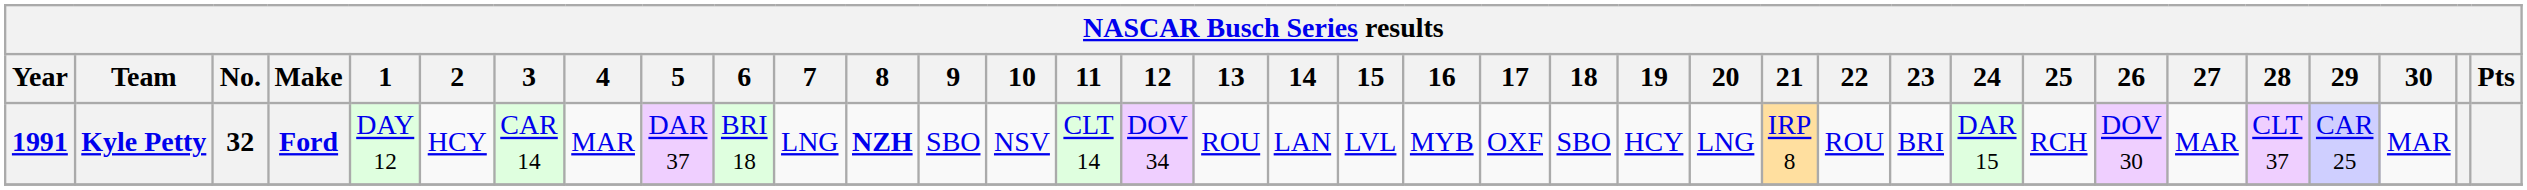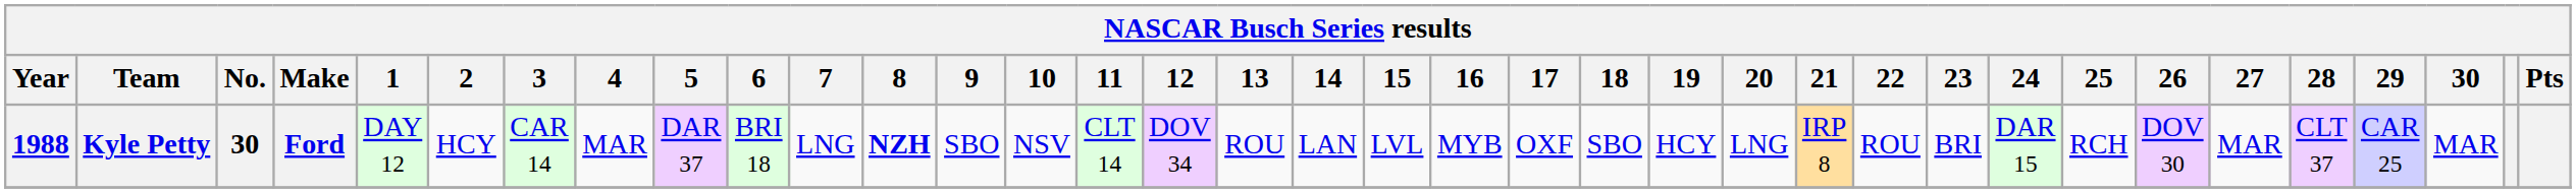Kyle Petty | Year: 1991 -> 1988
Kyle Petty | No.: 32 -> 30
